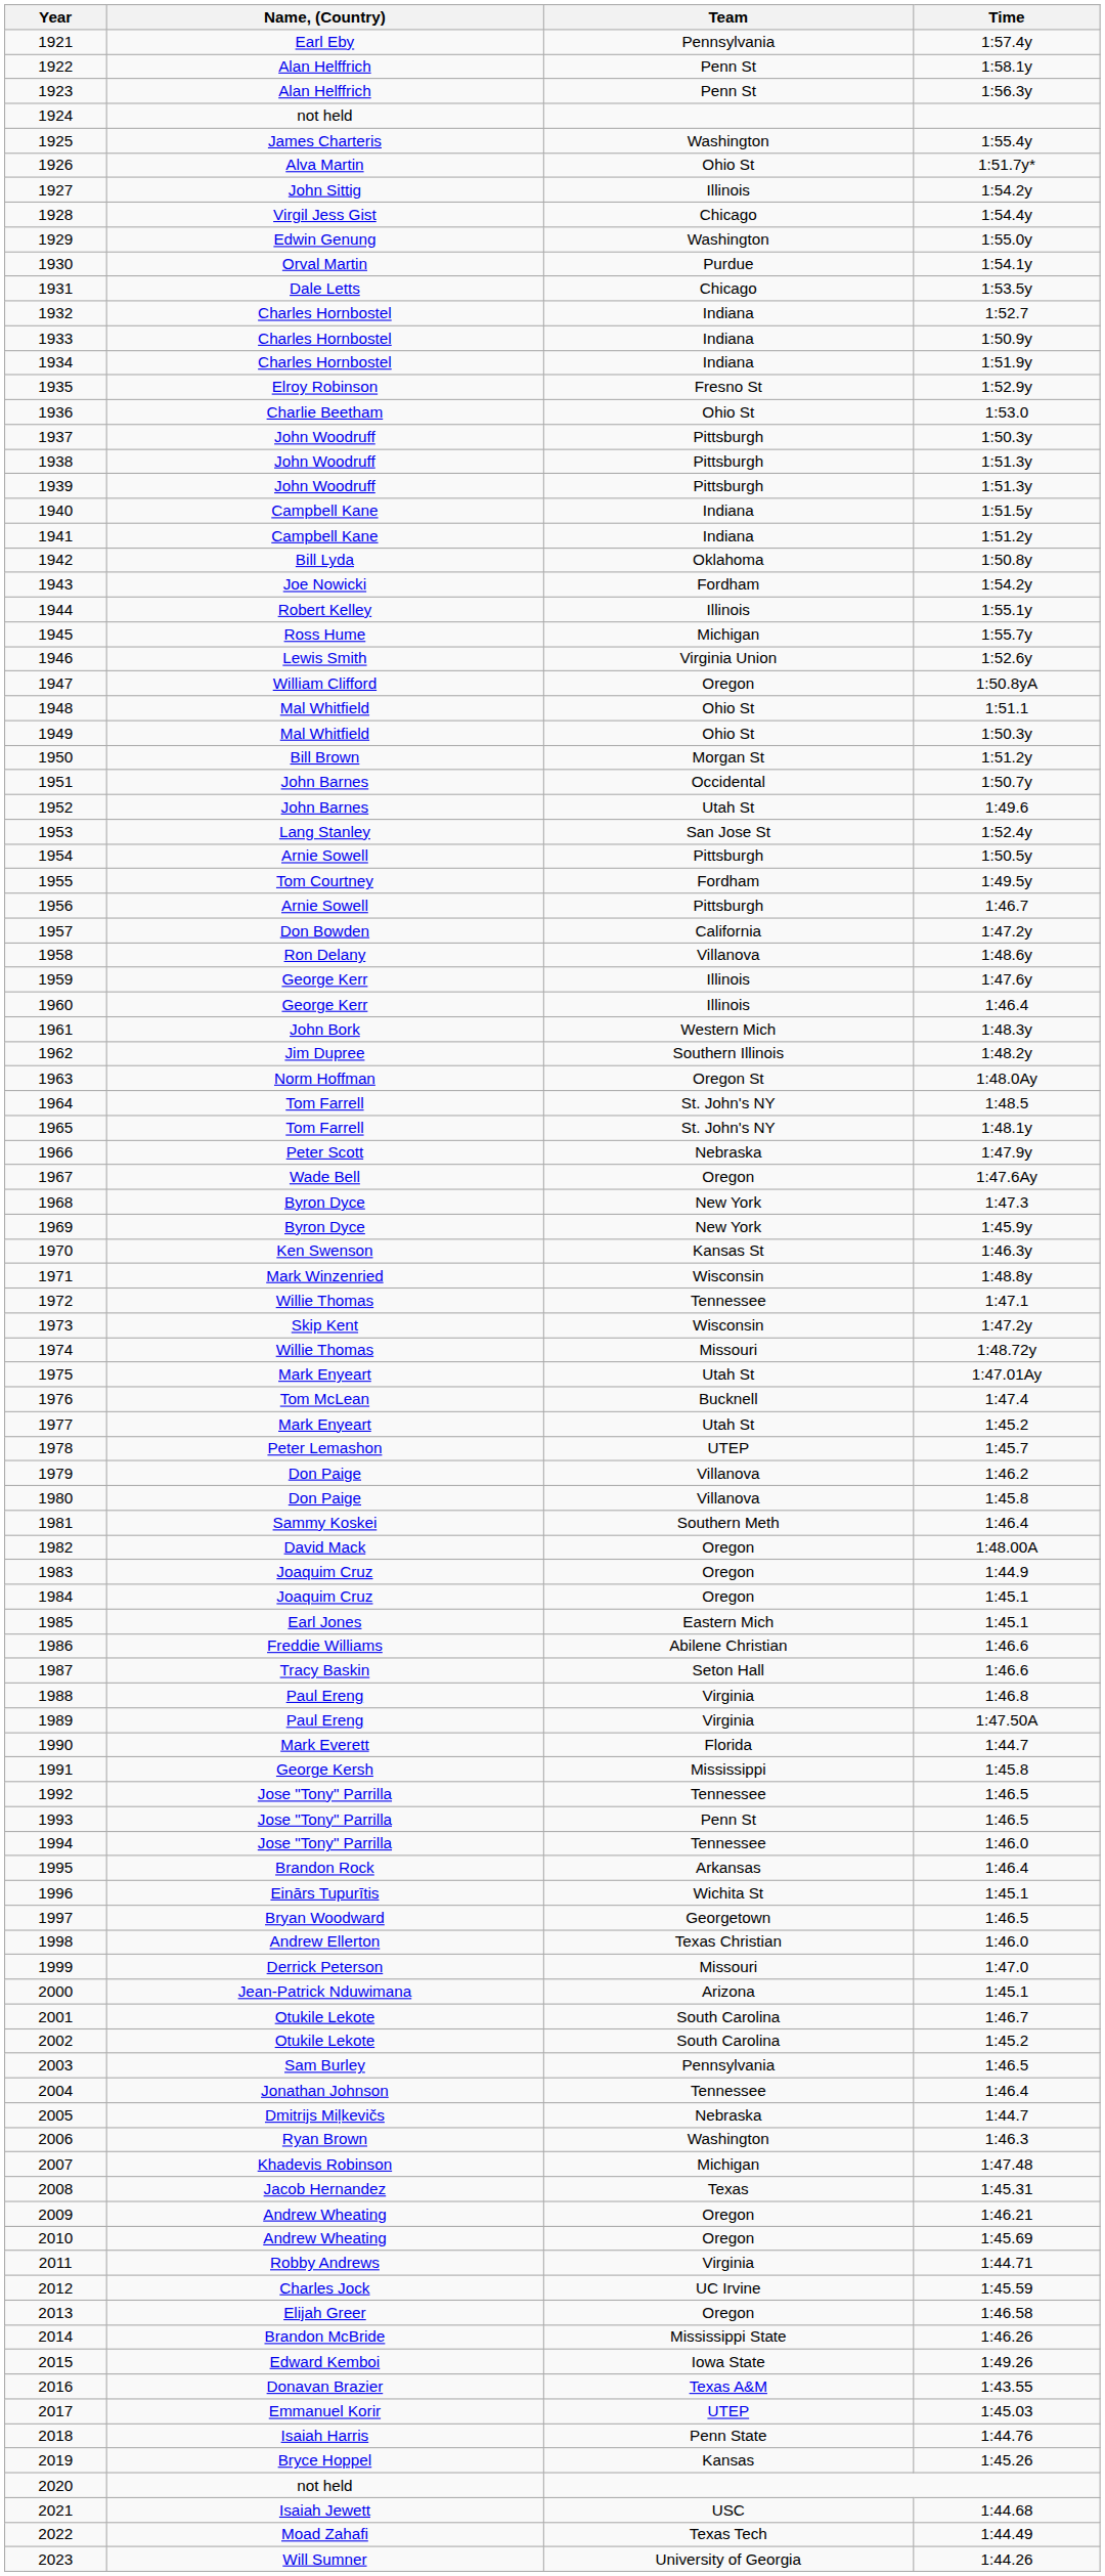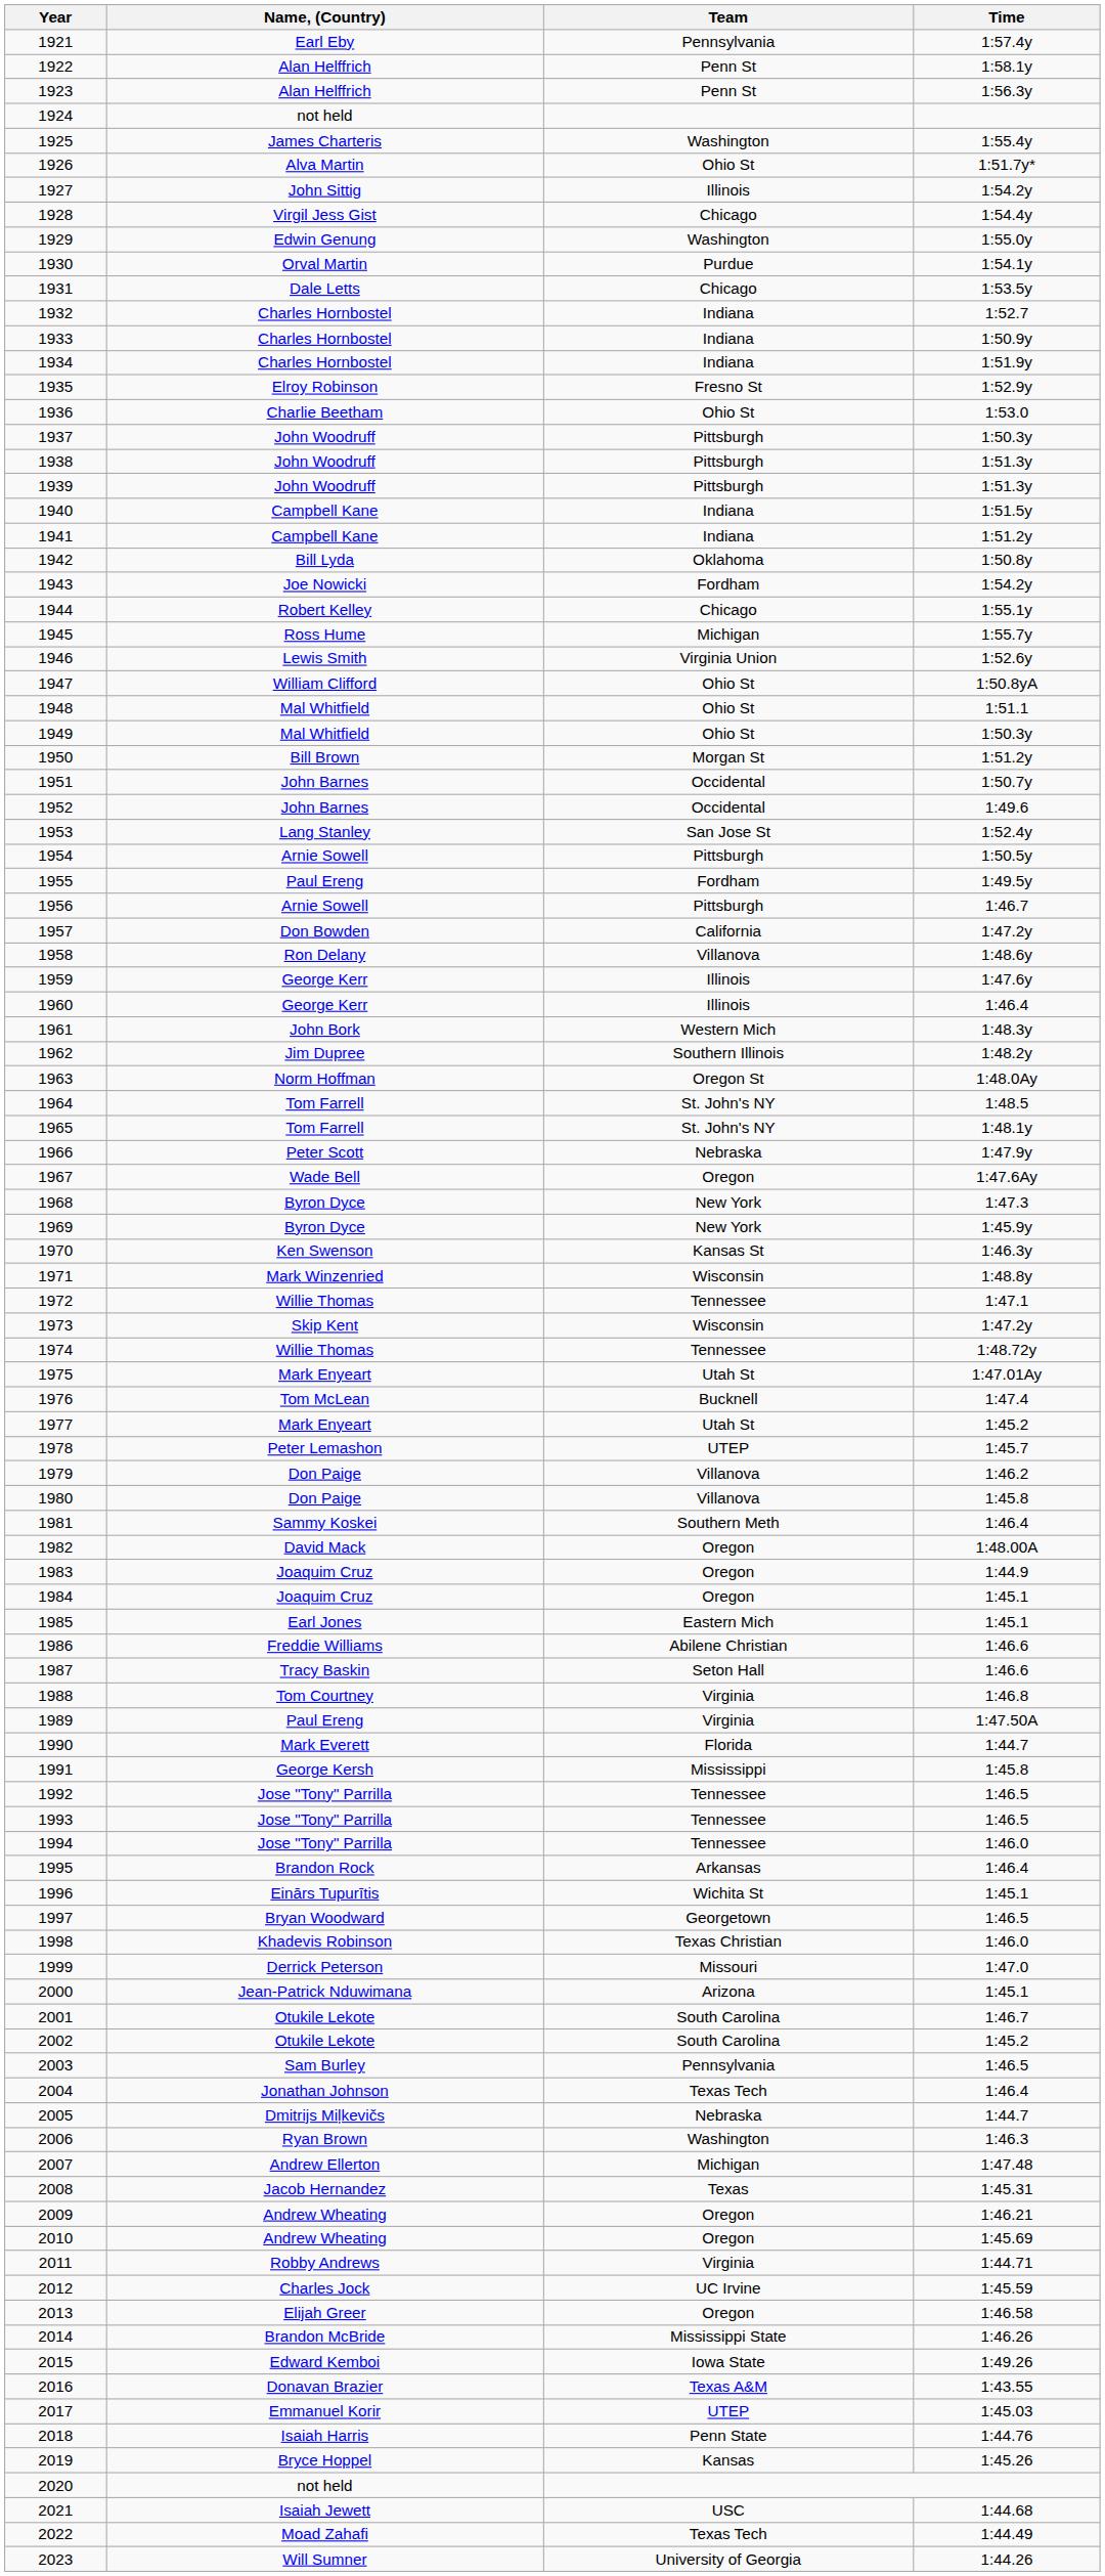1944 | Team: Illinois -> Chicago
1947 | Team: Oregon -> Ohio St
1952 | Team: Utah St -> Occidental
1955 | Name, (Country): Tom Courtney -> Paul Ereng
1974 | Team: Missouri -> Tennessee
1988 | Name, (Country): Paul Ereng -> Tom Courtney
1993 | Team: Penn St -> Tennessee
1998 | Name, (Country): Andrew Ellerton -> Khadevis Robinson
2004 | Team: Tennessee -> Texas Tech
2007 | Name, (Country): Khadevis Robinson -> Andrew Ellerton
